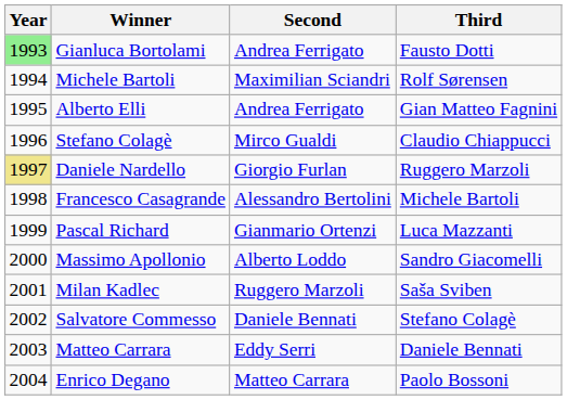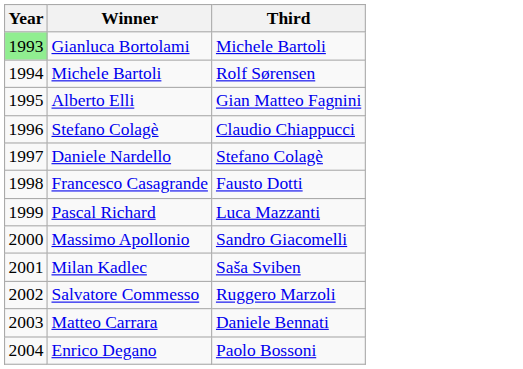- column: Second | Andrea Ferrigato | Maximilian Sciandri | Andrea Ferrigato | Mirco Gualdi | Giorgio Furlan | Alessandro Bertolini | Gianmario Ortenzi | Alberto Loddo | Ruggero Marzoli | Daniele Bennati | Eddy Serri | Matteo Carrara
Gianluca Bortolami | Third: Fausto Dotti -> Michele Bartoli
Daniele Nardello | Year: khaki background -> no background
Daniele Nardello | Third: Ruggero Marzoli -> Stefano Colagè
Francesco Casagrande | Third: Michele Bartoli -> Fausto Dotti
Salvatore Commesso | Third: Stefano Colagè -> Ruggero Marzoli
